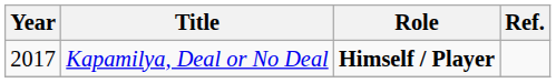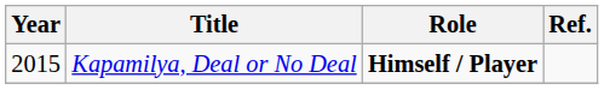Kapamilya, Deal or No Deal | Year: 2017 -> 2015
